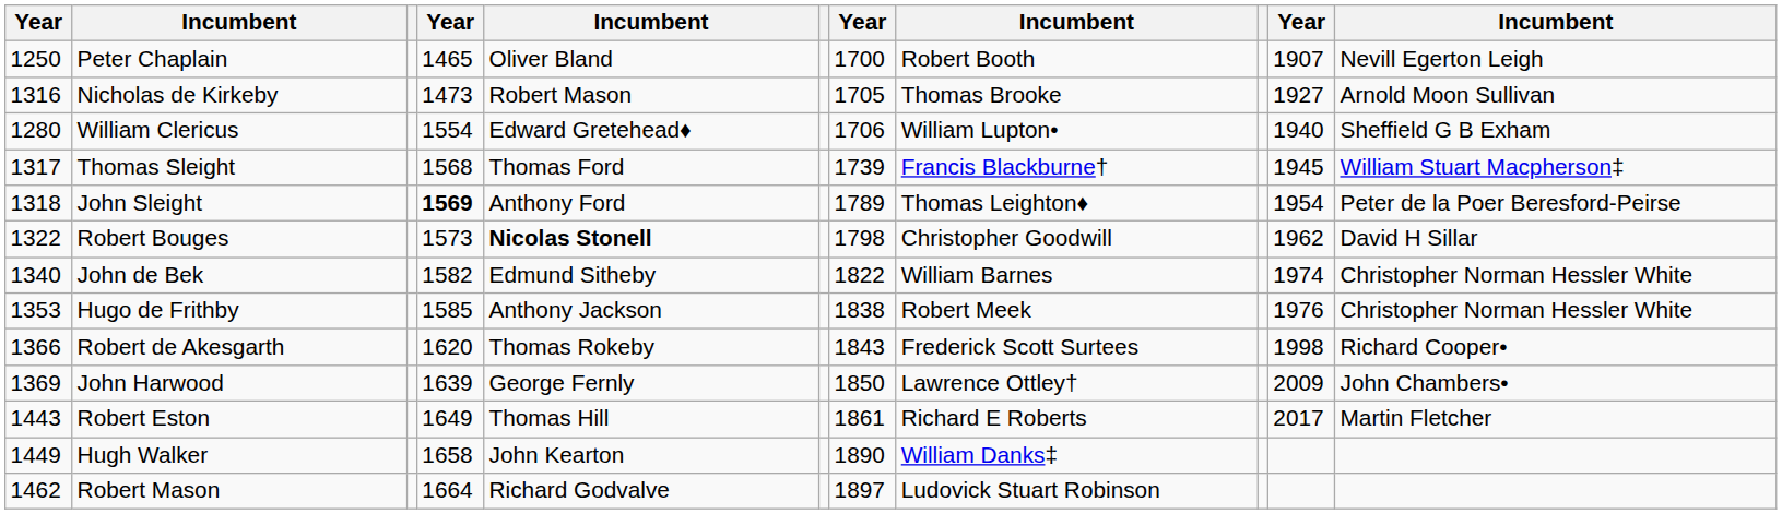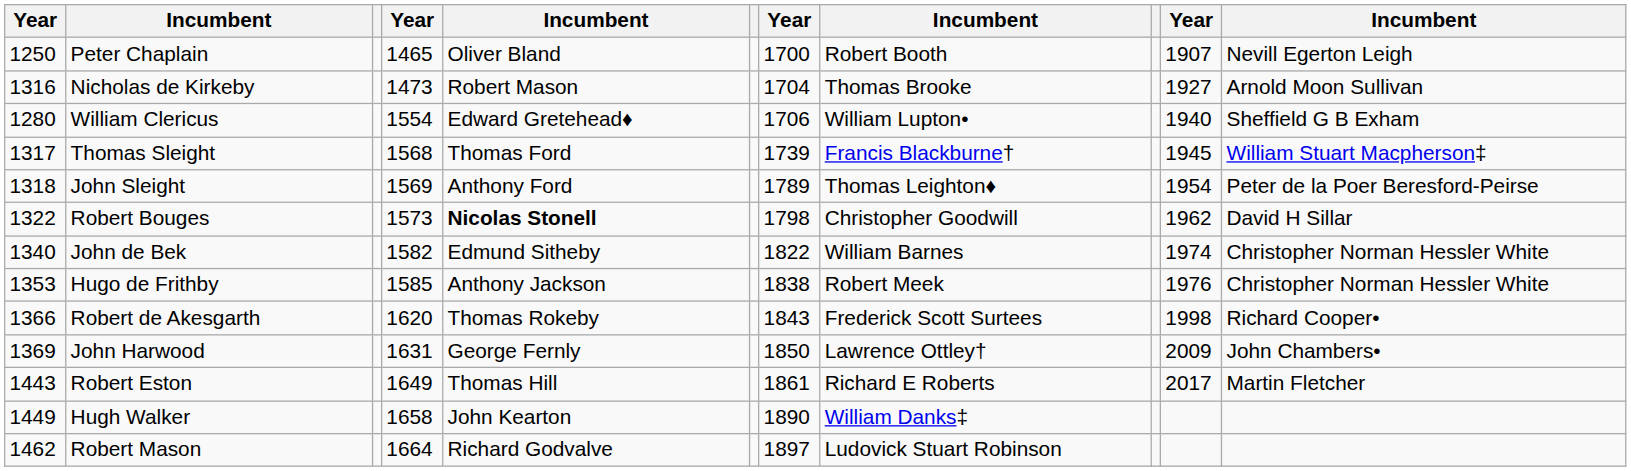Nicholas de Kirkeby | column 7: 1705 -> 1704
John Sleight | column 4: bold -> normal
John Harwood | column 4: 1639 -> 1631
